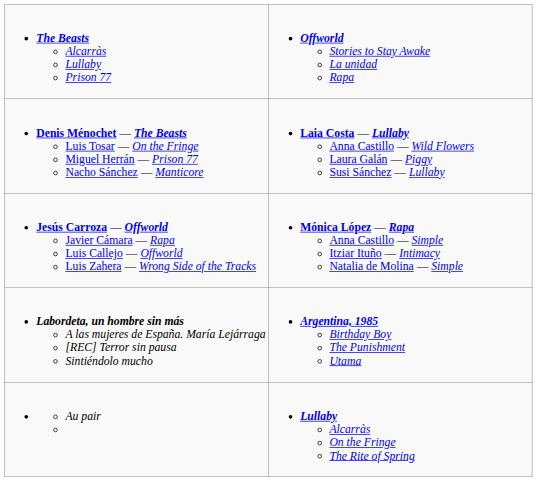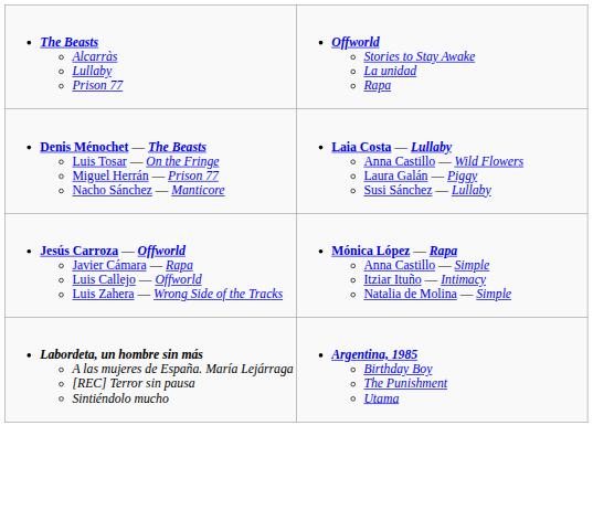- row: Au pair | Lullaby Alcarràs On the Fringe The Rite of Spring
